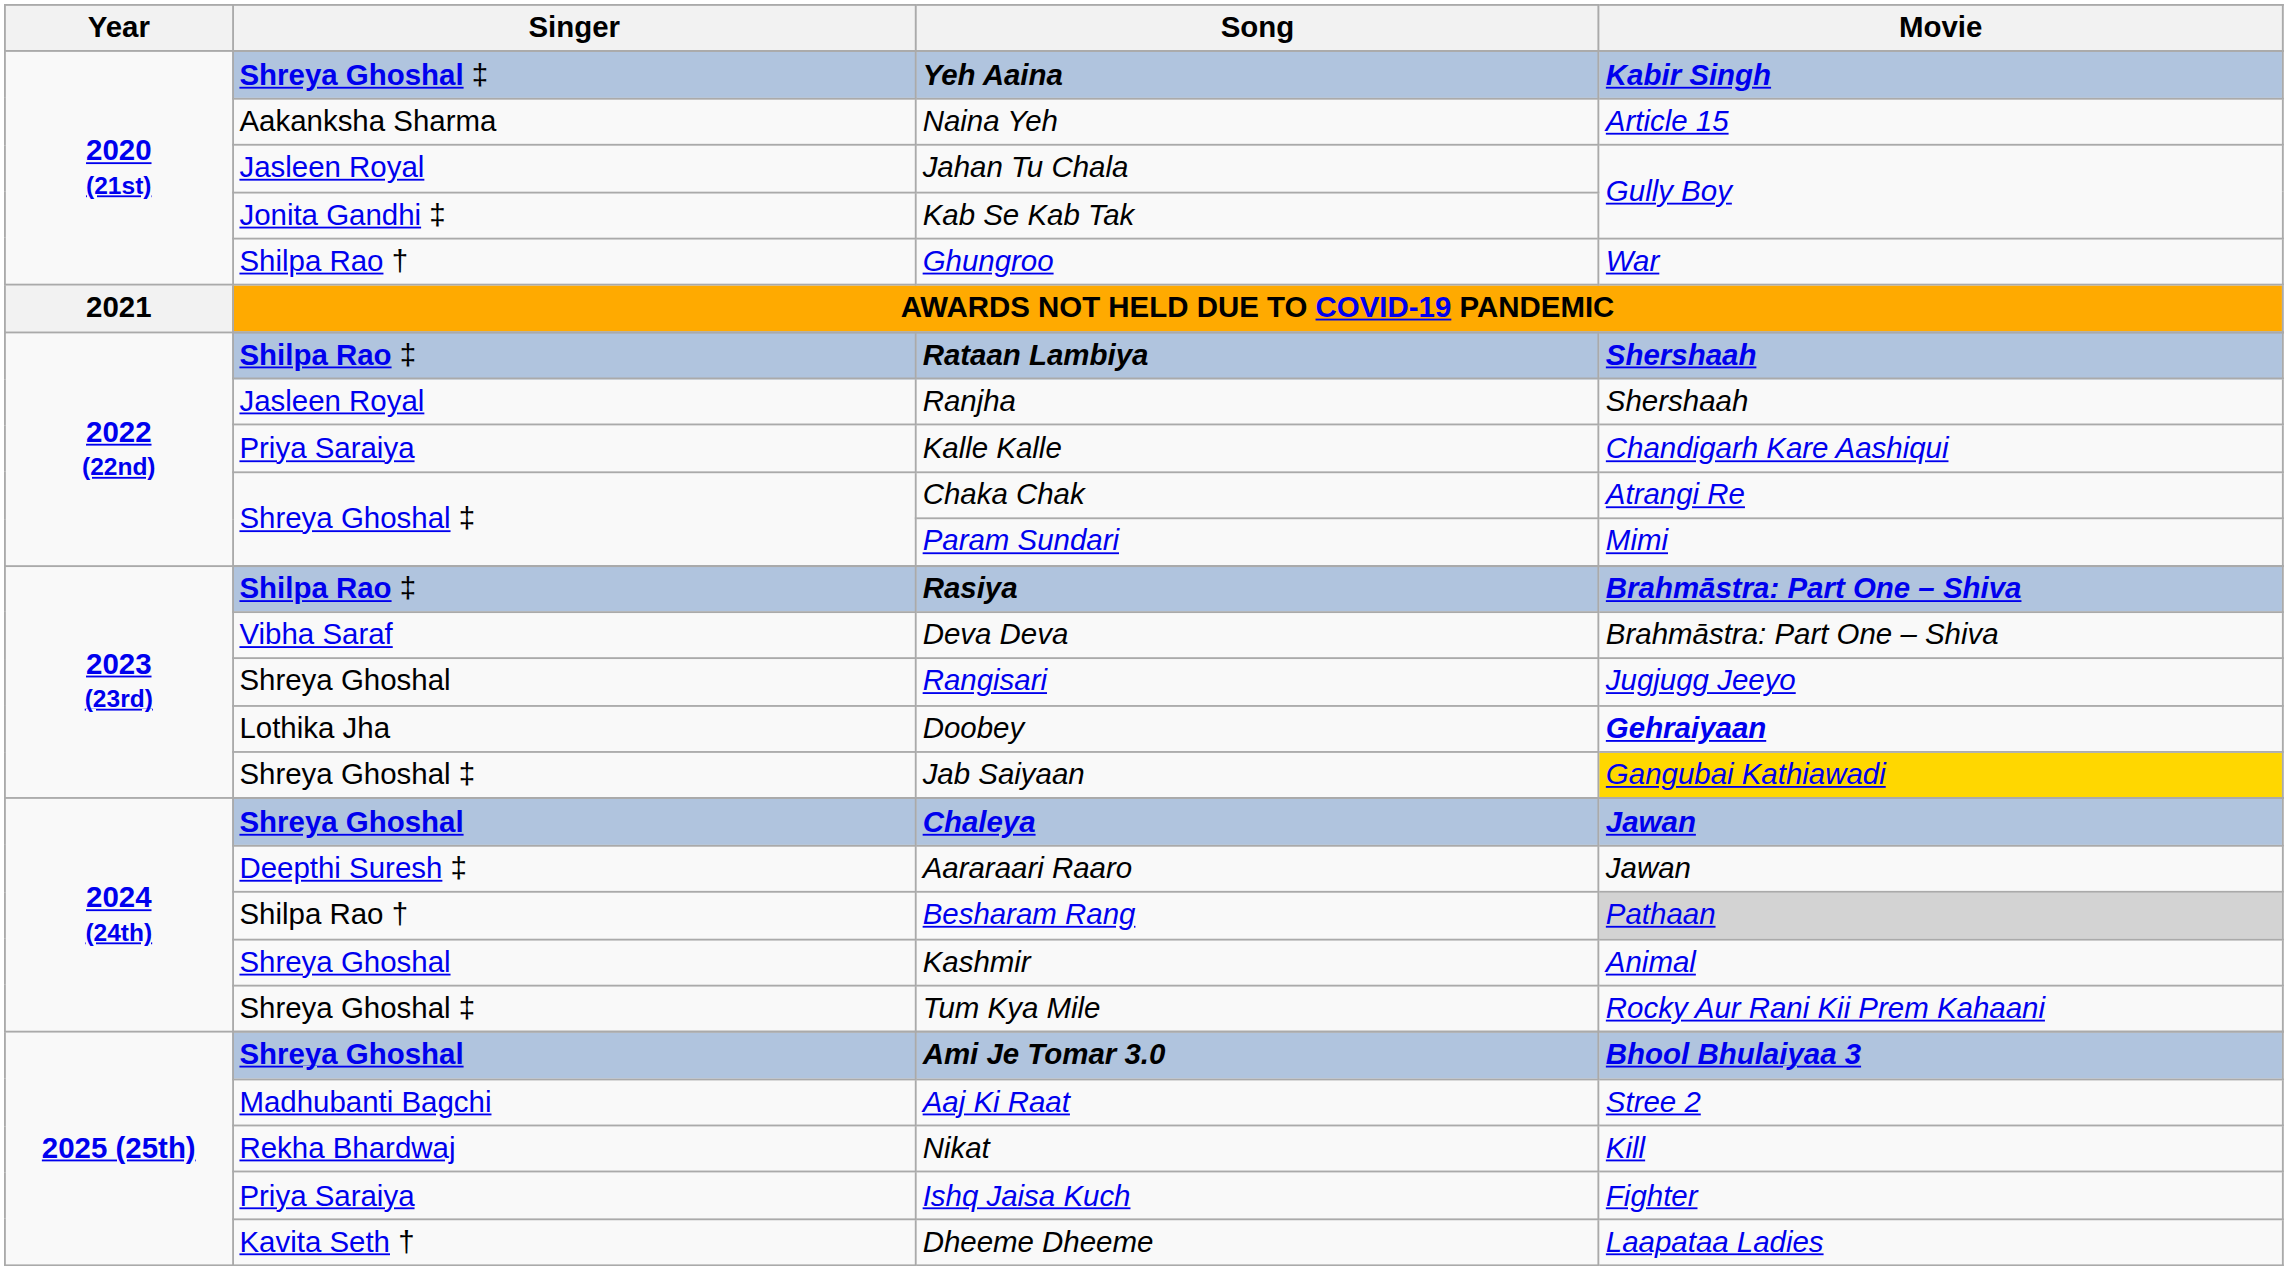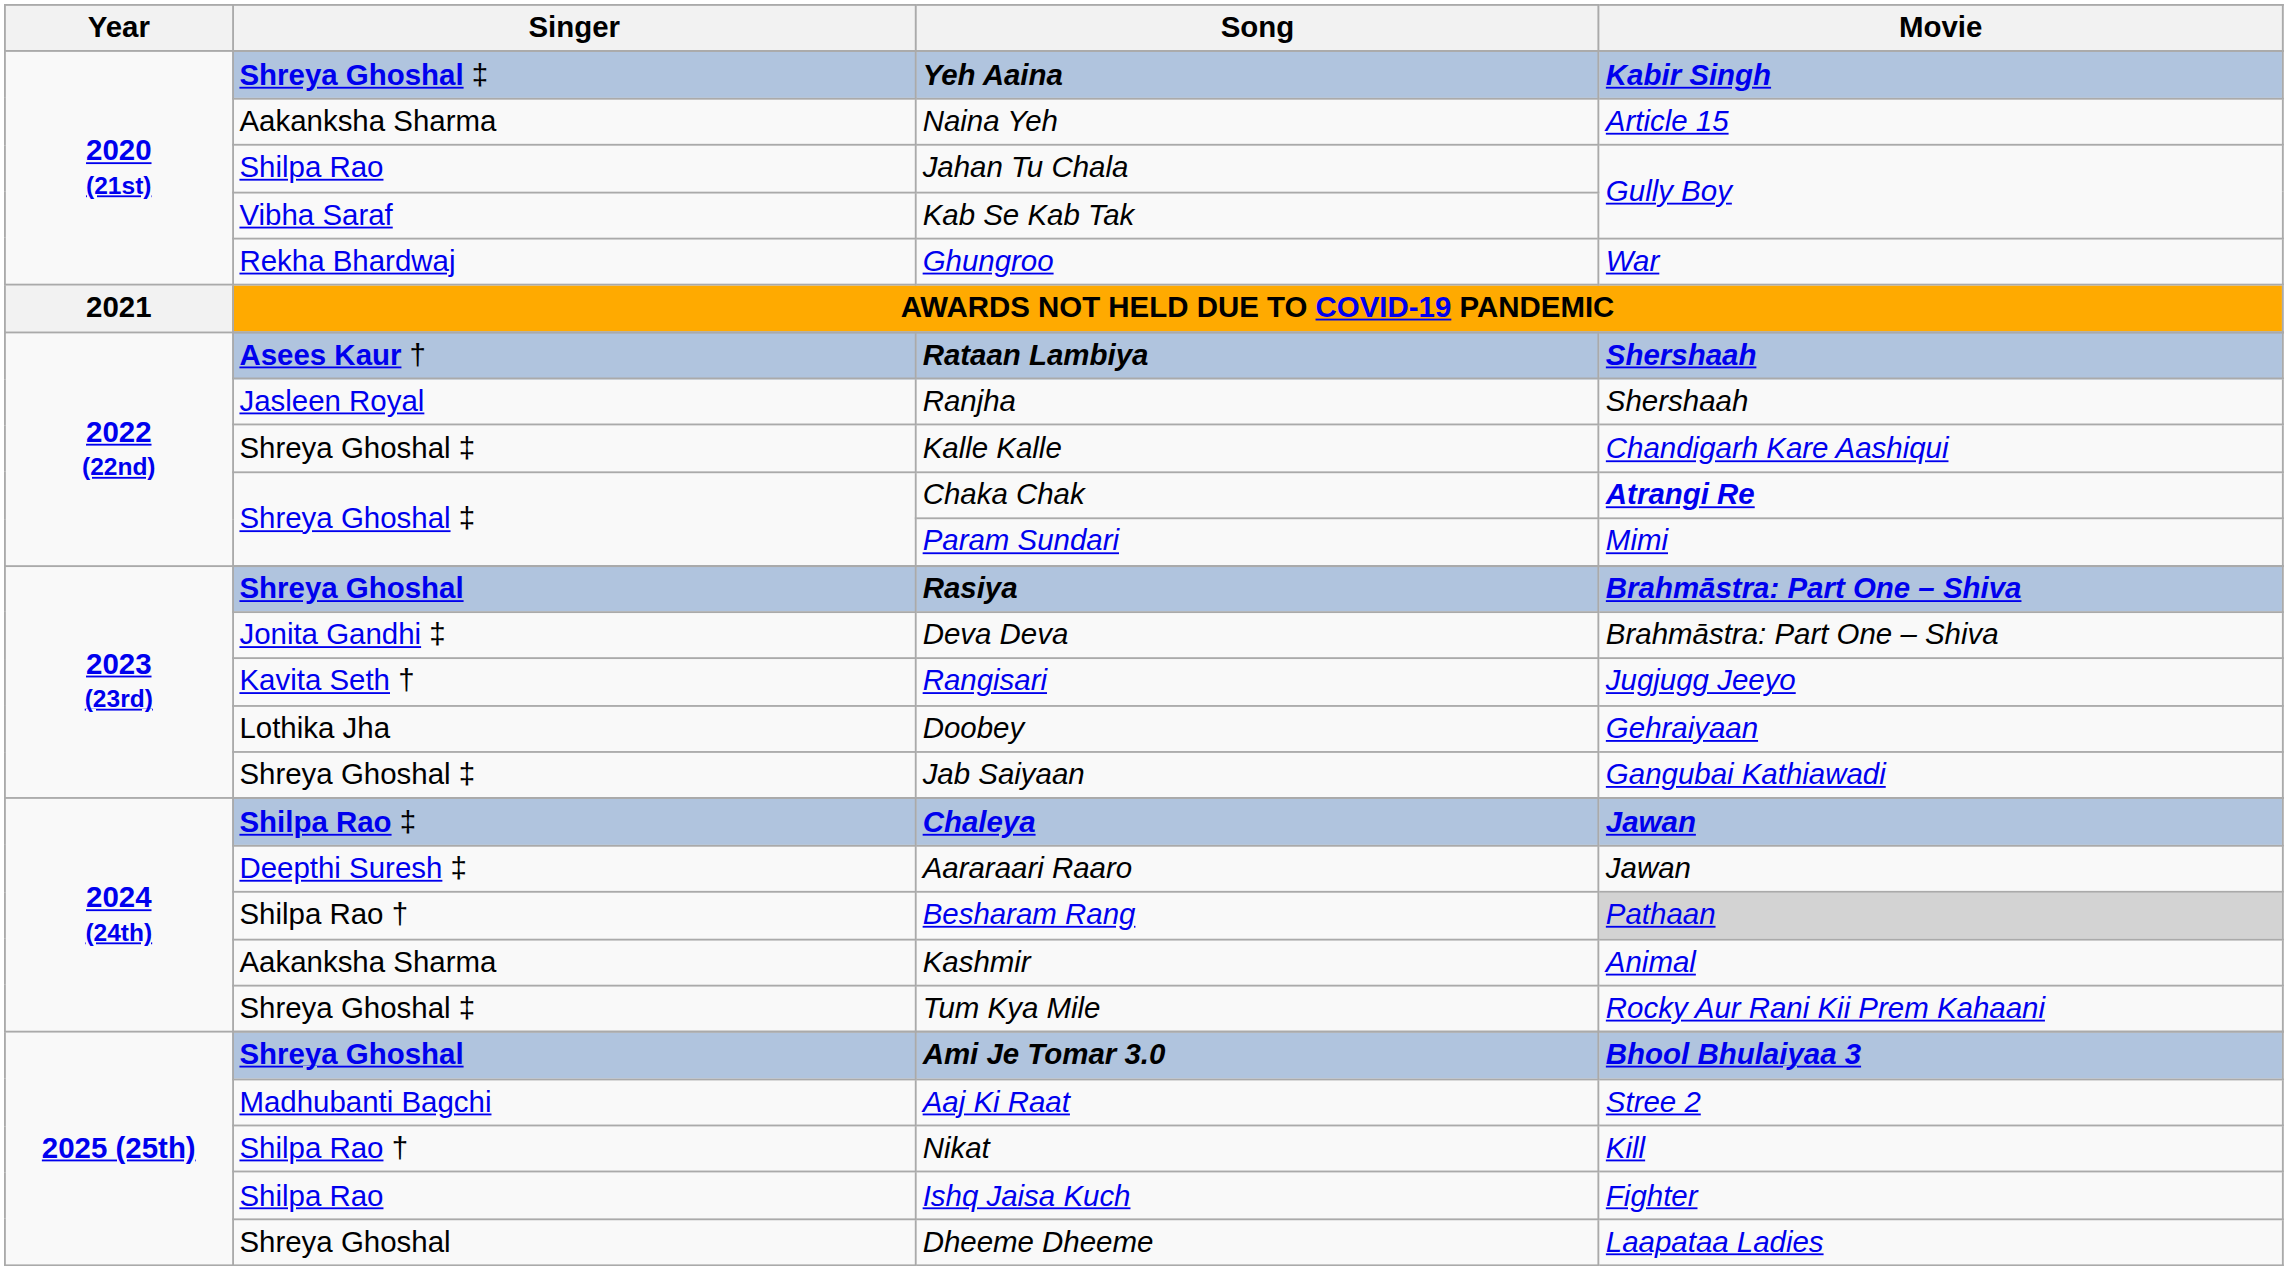Jahan Tu Chala | Singer: Jasleen Royal -> Shilpa Rao
Kab Se Kab Tak | Singer: Jonita Gandhi ‡ -> Vibha Saraf
Ghungroo | Singer: Shilpa Rao † -> Rekha Bhardwaj
Rataan Lambiya | Singer: Shilpa Rao ‡ -> Asees Kaur †
Kalle Kalle | Singer: Priya Saraiya -> Shreya Ghoshal ‡
Chaka Chak | Movie: normal -> bold
Rasiya | Singer: Shilpa Rao ‡ -> Shreya Ghoshal
Deva Deva | Singer: Vibha Saraf -> Jonita Gandhi ‡
Rangisari | Singer: Shreya Ghoshal -> Kavita Seth †
Doobey | Movie: bold -> normal
Jab Saiyaan | Movie: gold background -> no background
Chaleya | Singer: Shreya Ghoshal -> Shilpa Rao ‡
Kashmir | Singer: Shreya Ghoshal -> Aakanksha Sharma
Nikat | Singer: Rekha Bhardwaj -> Shilpa Rao †
Ishq Jaisa Kuch | Singer: Priya Saraiya -> Shilpa Rao
Dheeme Dheeme | Singer: Kavita Seth † -> Shreya Ghoshal
